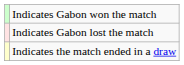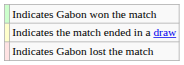rows swapped: Indicates the match ended in a draw <-> Indicates Gabon lost the match
